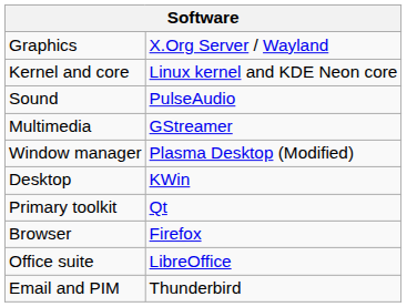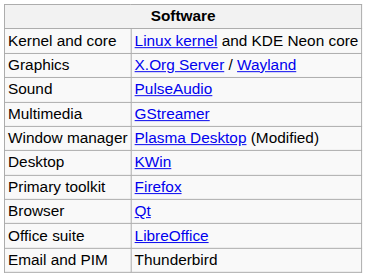rows swapped: Kernel and core <-> Graphics
Primary toolkit | column 2: Qt -> Firefox
Browser | column 2: Firefox -> Qt
